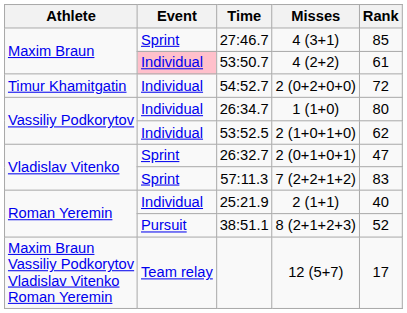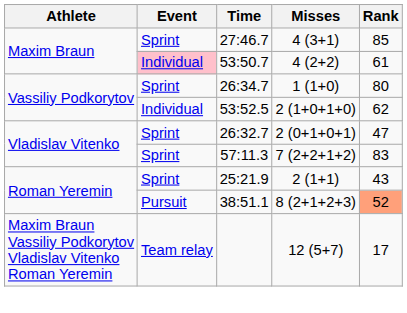- row: Timur Khamitgatin | Individual | 54:52.7 | 2 (0+2+0+0) | 72
26:34.7 | Event: Individual -> Sprint
25:21.9 | Event: Individual -> Sprint
25:21.9 | Rank: 40 -> 43
38:51.1 | Rank: no background -> lightsalmon background
